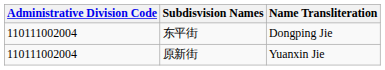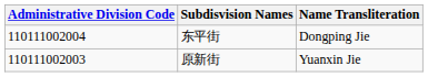原新街 | Administrative Division Code: 110111002004 -> 110111002003
